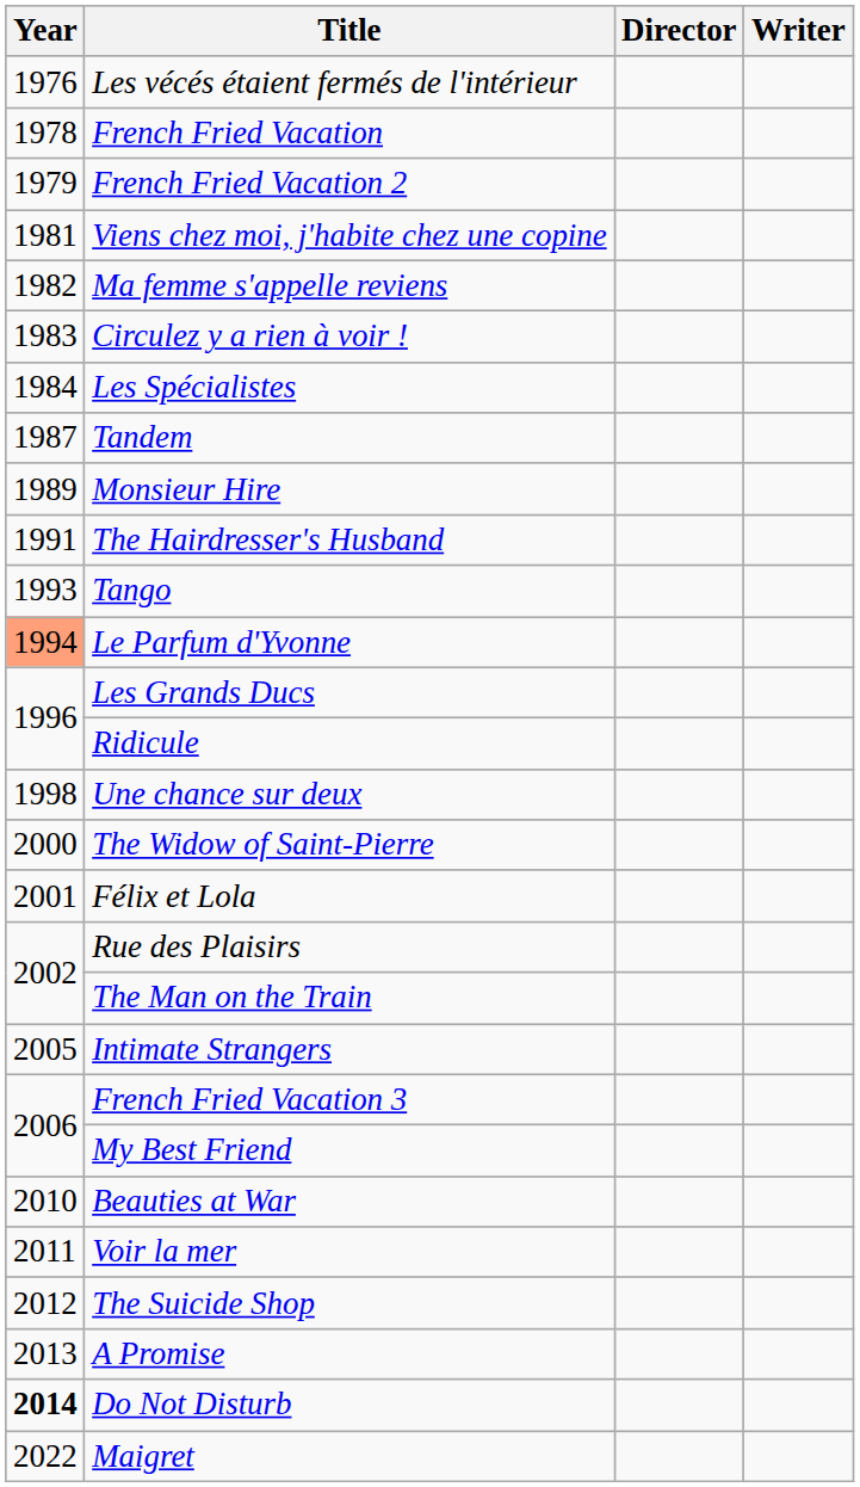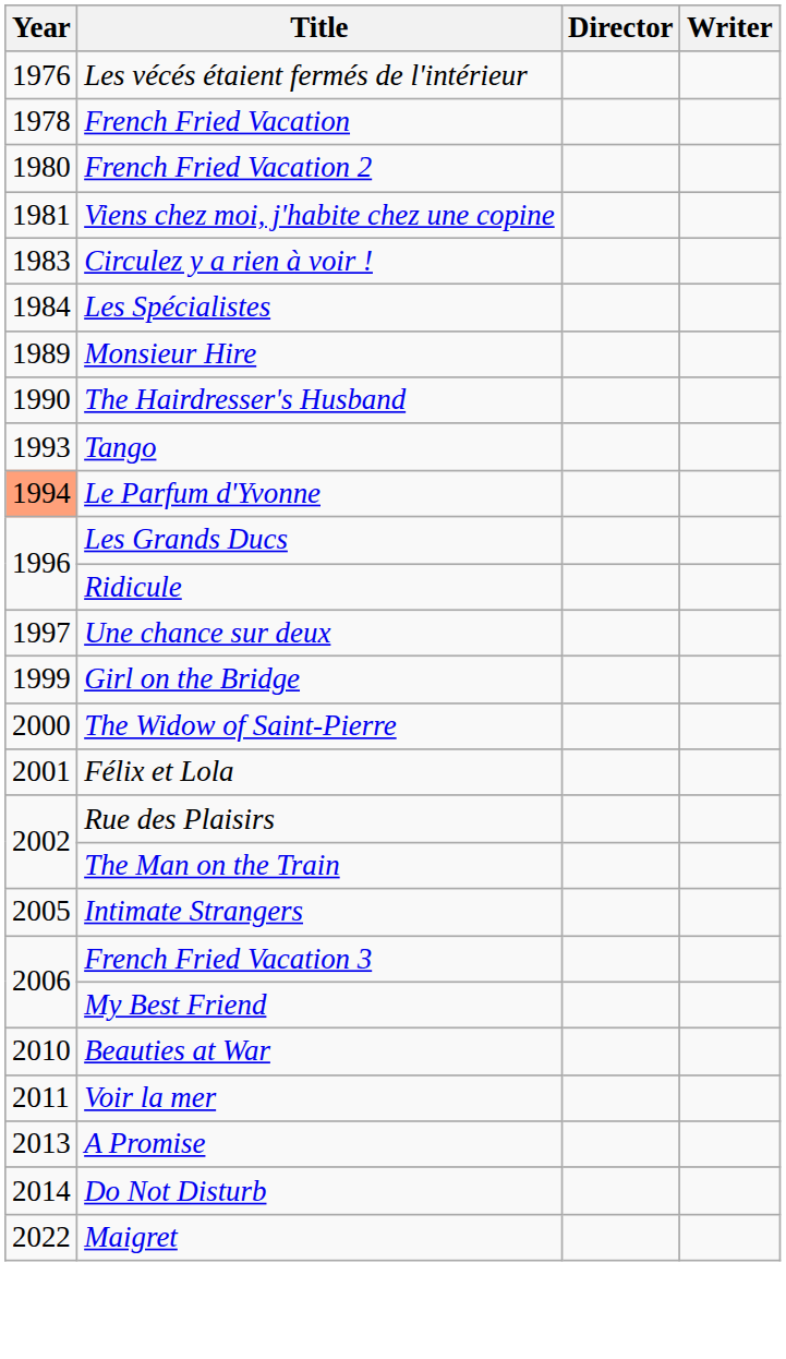French Fried Vacation 2 | Year: 1979 -> 1980
- row: 1982 | Ma femme s'appelle reviens
- row: 1987 | Tandem
The Hairdresser's Husband | Year: 1991 -> 1990
Une chance sur deux | Year: 1998 -> 1997
+ row: 1999 | Girl on the Bridge
- row: 2012 | The Suicide Shop
Do Not Disturb | Year: bold -> normal
